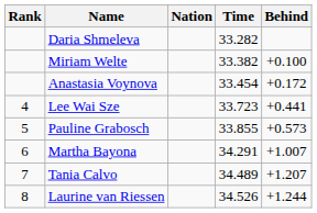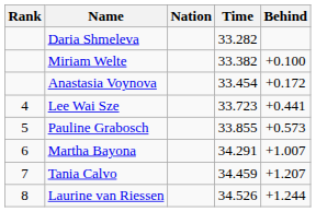Tania Calvo | Time: 34.489 -> 34.459
